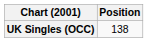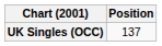UK Singles (OCC) | Position: 138 -> 137
